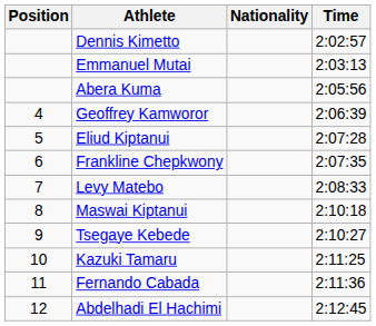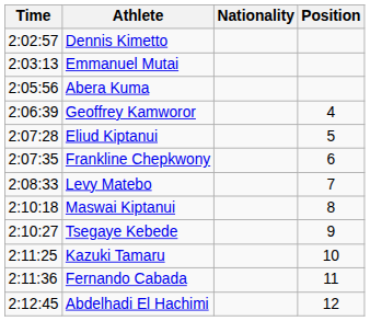columns swapped: Position <-> Time
